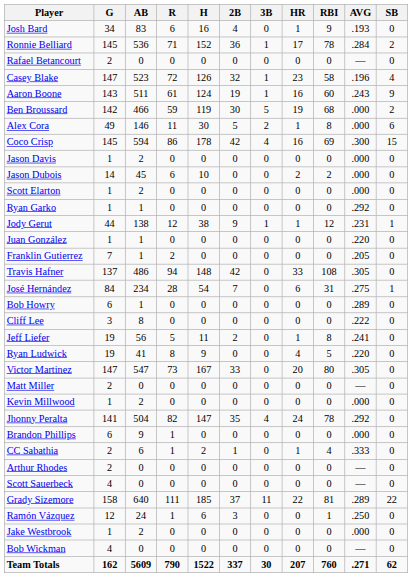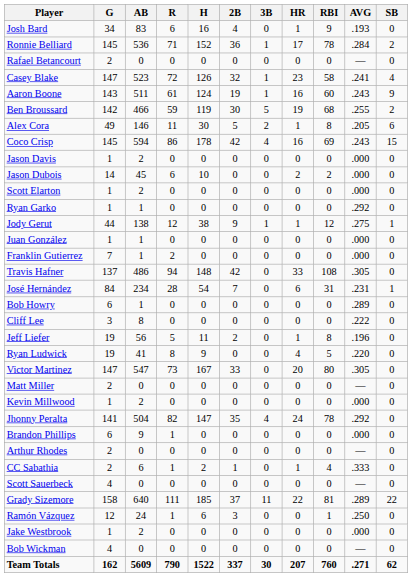Casey Blake | AVG: .196 -> .241
Ben Broussard | AVG: .000 -> .255
Alex Cora | AVG: .000 -> .205
Coco Crisp | AVG: .300 -> .243
Jody Gerut | AVG: .231 -> .275
Juan González | AVG: .220 -> .000
Franklin Gutierrez | AVG: .205 -> .000
José Hernández | AVG: .275 -> .231
Jeff Liefer | AVG: .241 -> .196
rows swapped: Arthur Rhodes <-> CC Sabathia
